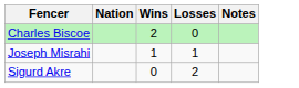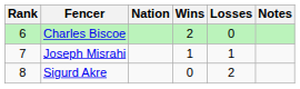+ column: Rank | 6 | 7 | 8
